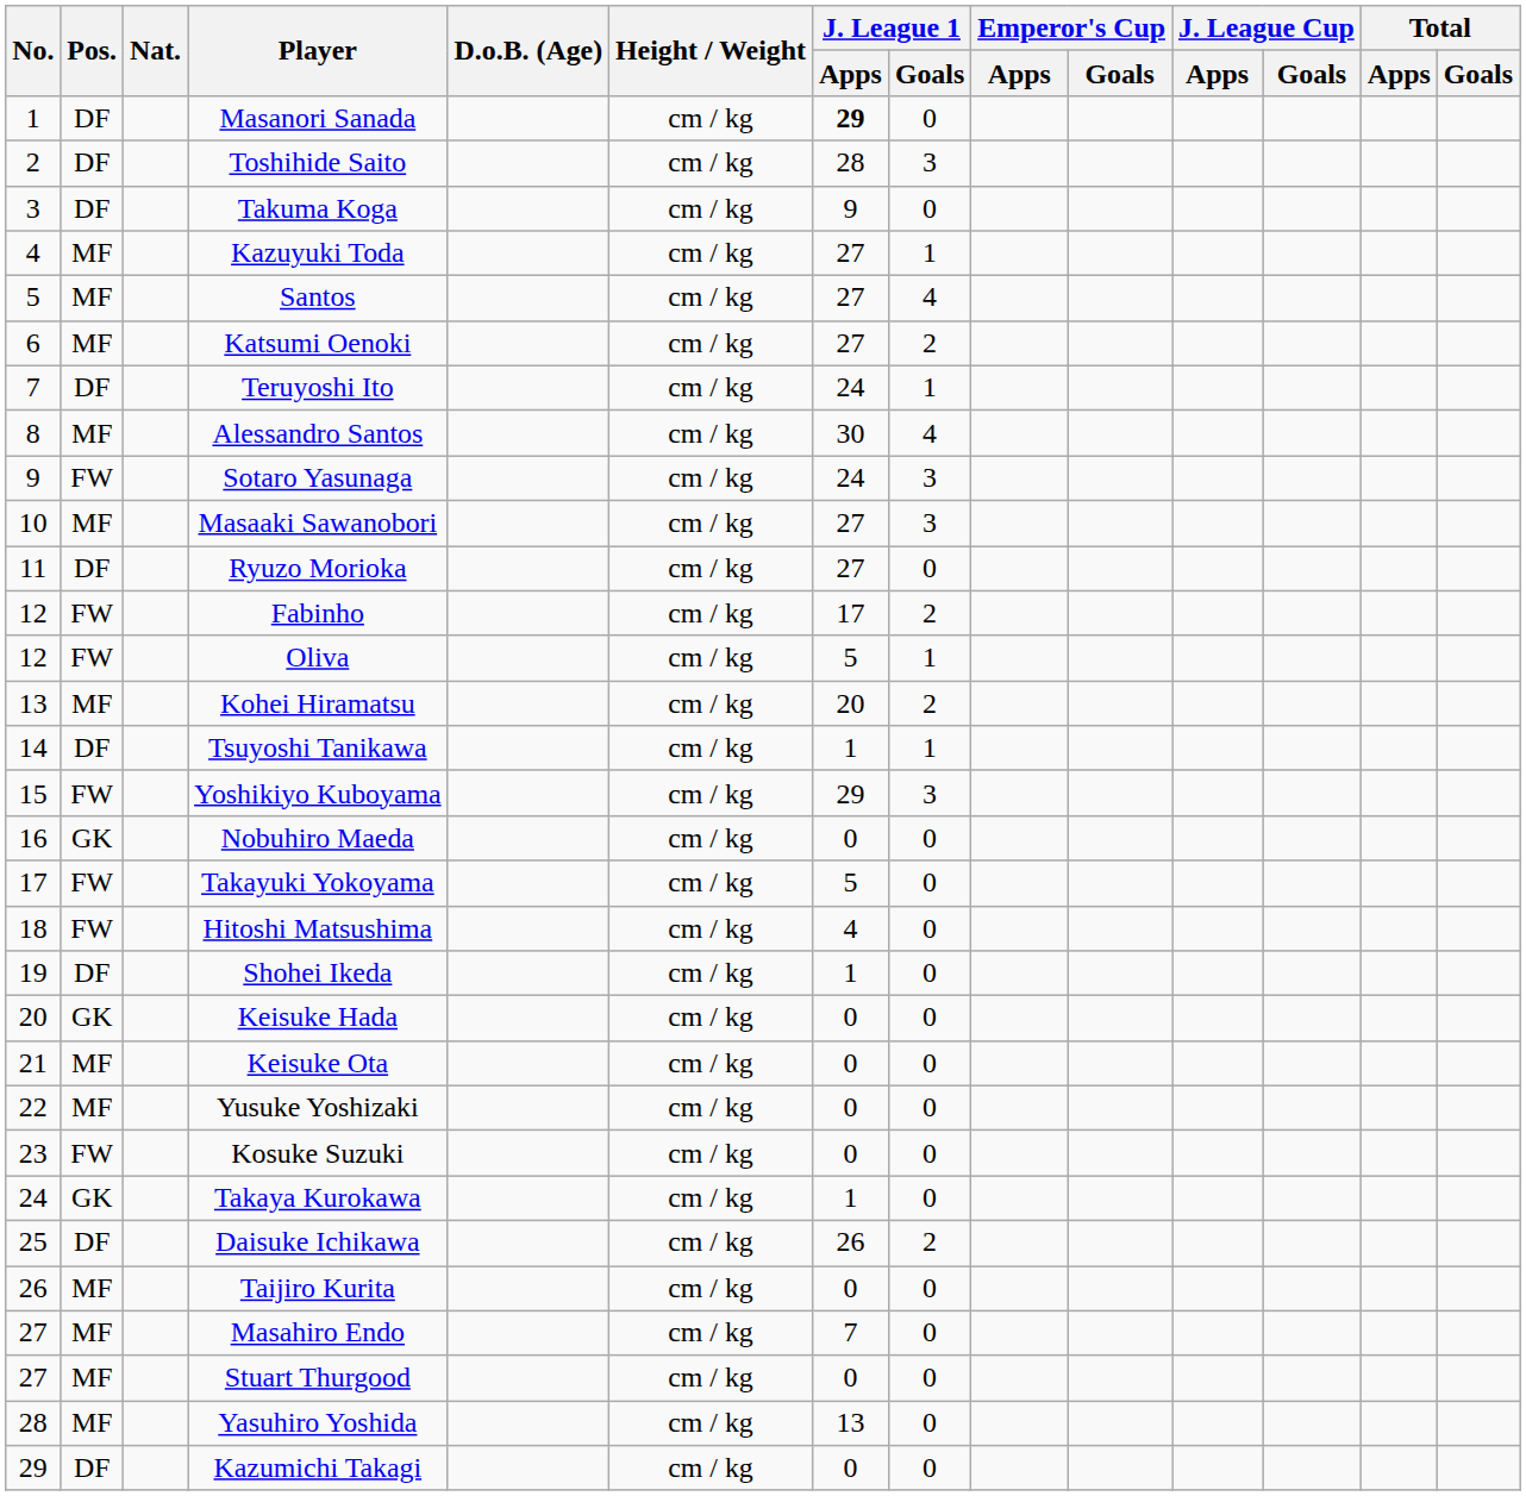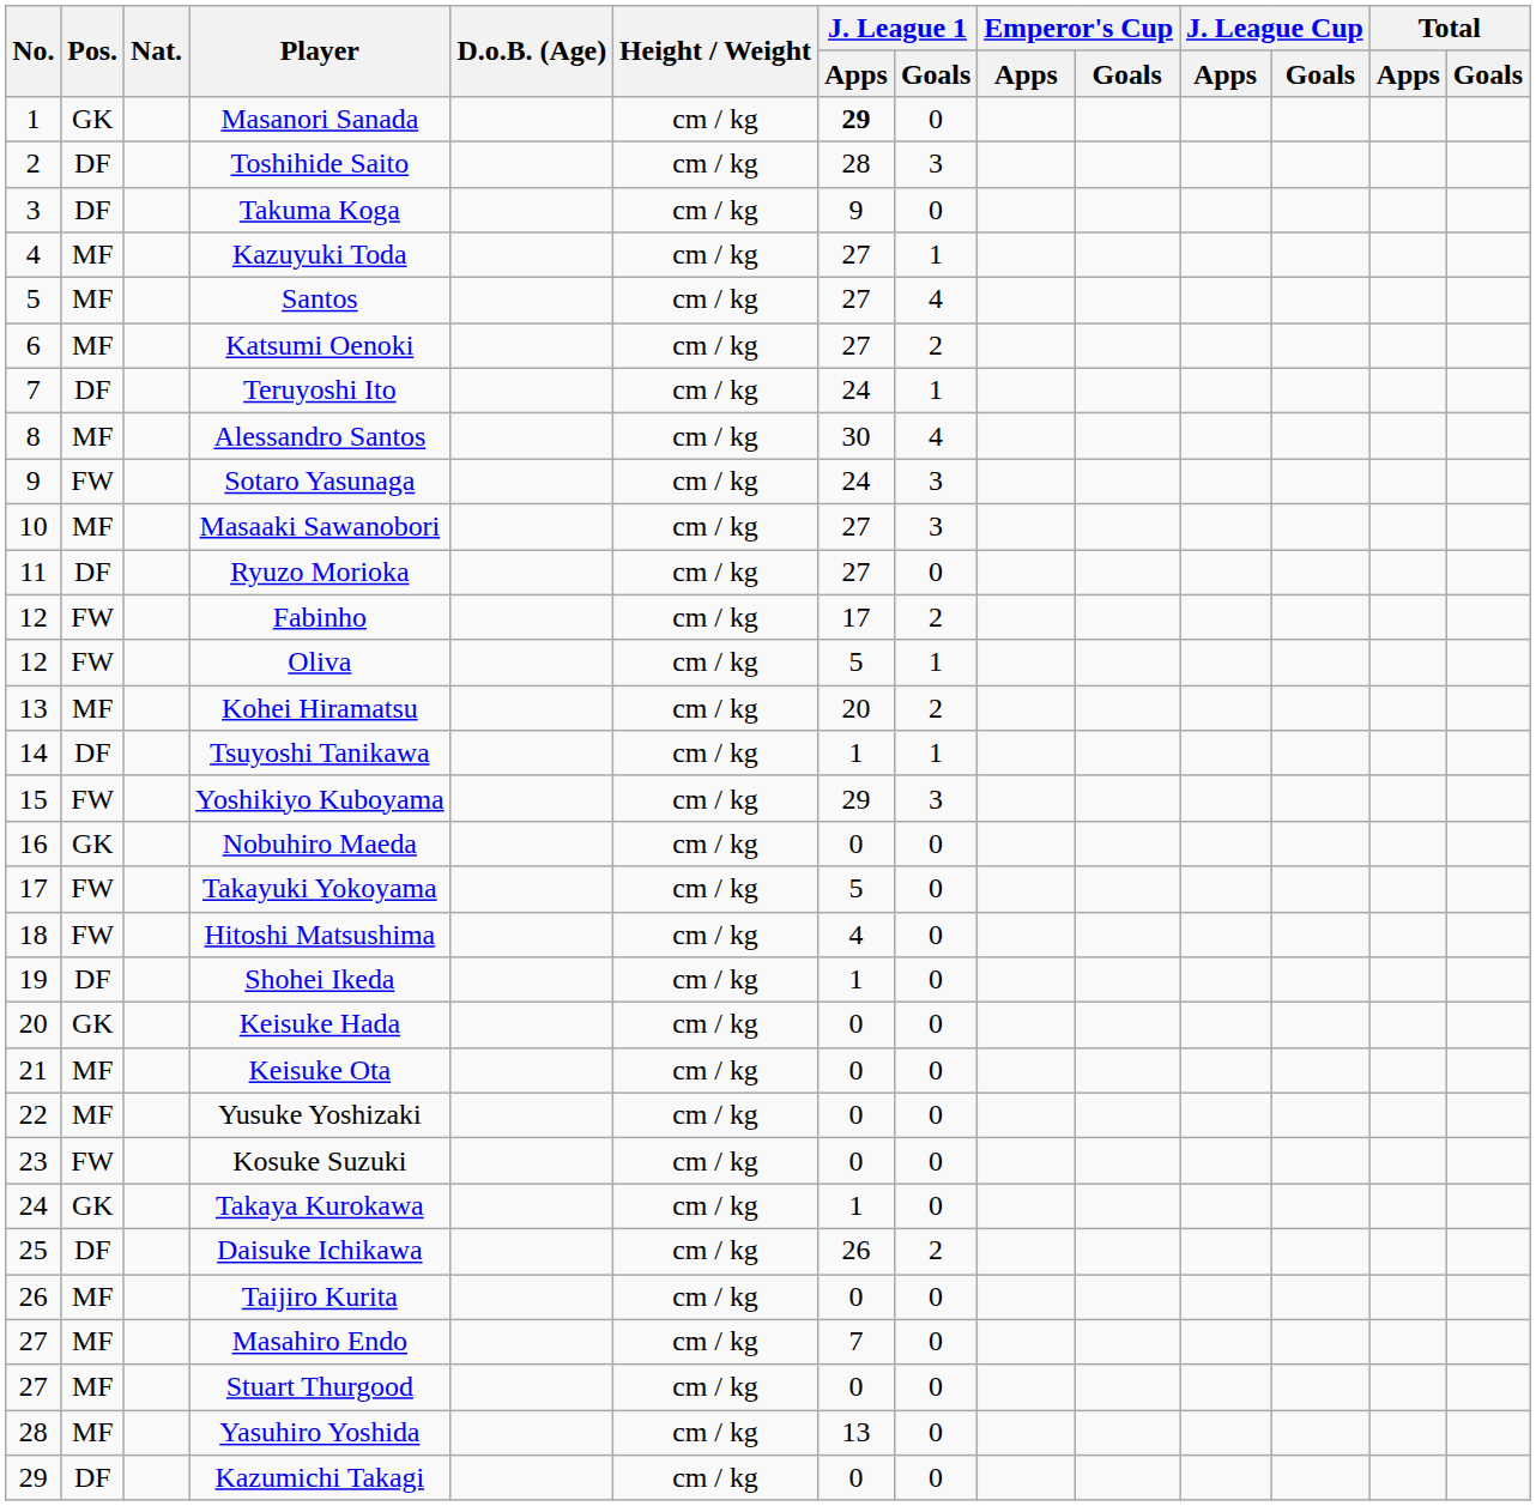Masanori Sanada | Pos.: DF -> GK
